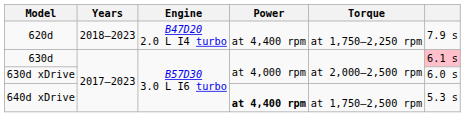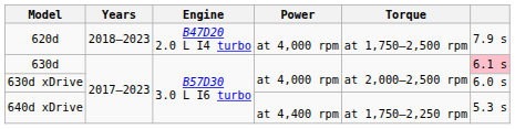620d | Power: at 4,400 rpm -> at 4,000 rpm
620d | Torque: at 1,750–2,250 rpm -> at 1,750–2,500 rpm
640d xDrive | Power: bold -> normal
640d xDrive | Torque: at 1,750–2,500 rpm -> at 1,750–2,250 rpm
